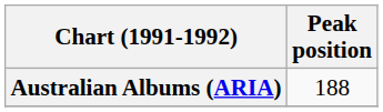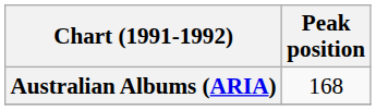Australian Albums (ARIA) | Peak position: 188 -> 168
